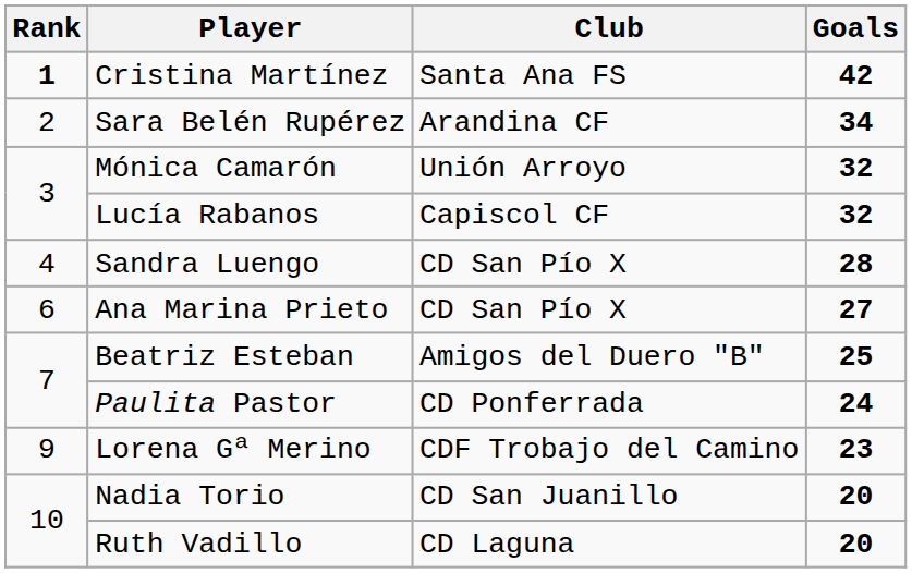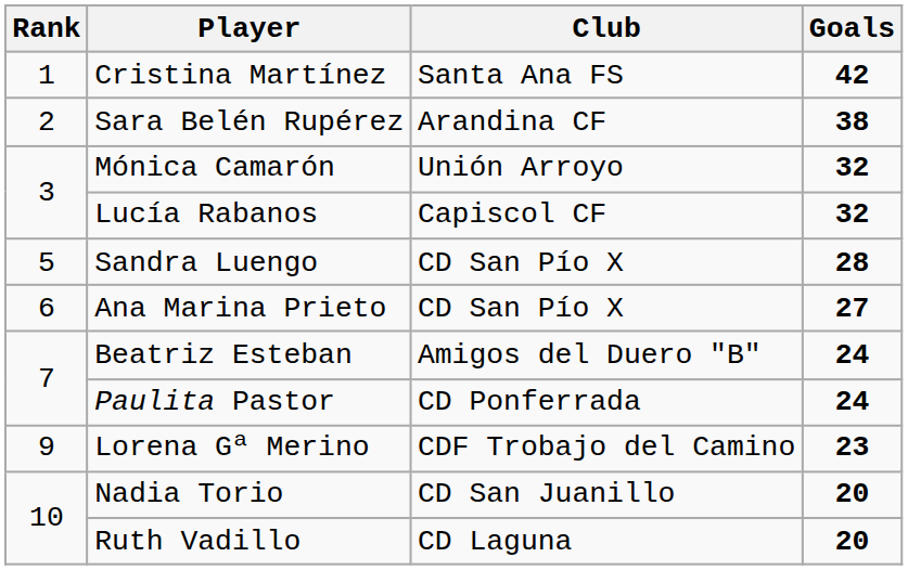Cristina Martínez | Rank: bold -> normal
Sara Belén Rupérez | Goals: 34 -> 38
Sandra Luengo | Rank: 4 -> 5
Beatriz Esteban | Goals: 25 -> 24
